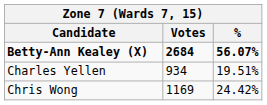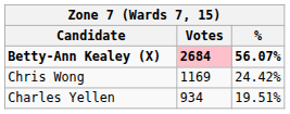Betty-Ann Kealey (X) | Votes: no background -> pink background
rows swapped: Chris Wong <-> Charles Yellen
